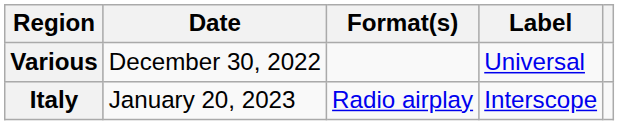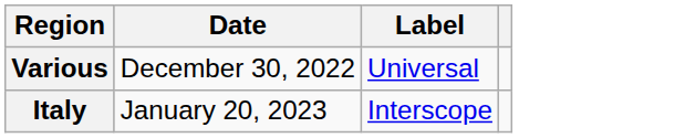- column: Format(s) | Radio airplay
